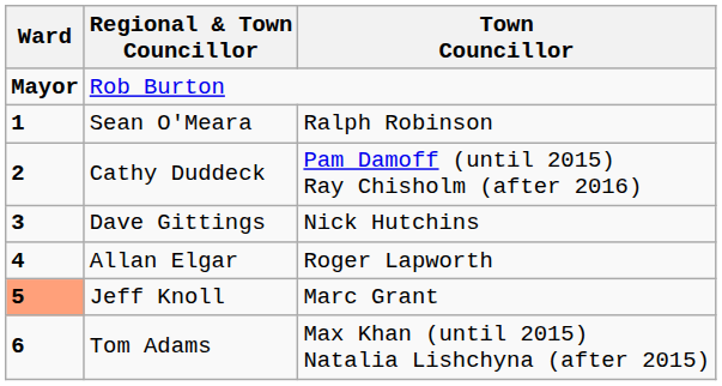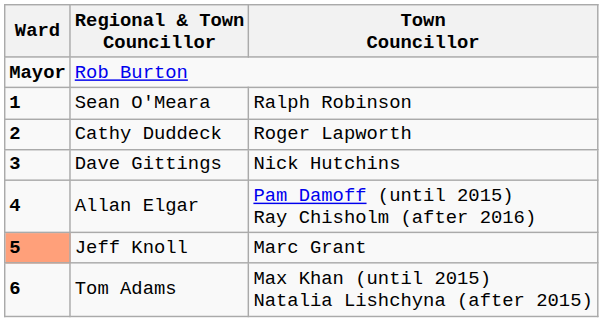Cathy Duddeck | Town Councillor: Pam Damoff (until 2015) Ray Chisholm (after 2016) -> Roger Lapworth
Allan Elgar | Town Councillor: Roger Lapworth -> Pam Damoff (until 2015) Ray Chisholm (after 2016)
